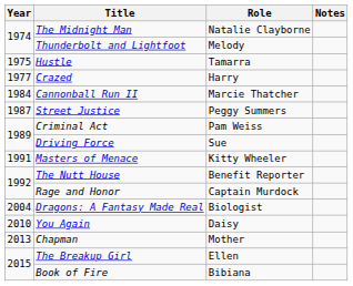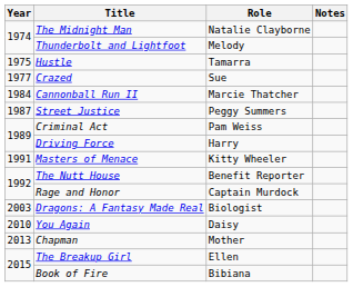Crazed | Role: Harry -> Sue
Driving Force | Role: Sue -> Harry
Dragons: A Fantasy Made Real | Year: 2004 -> 2003
